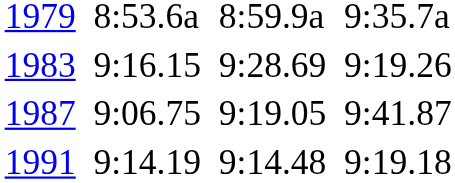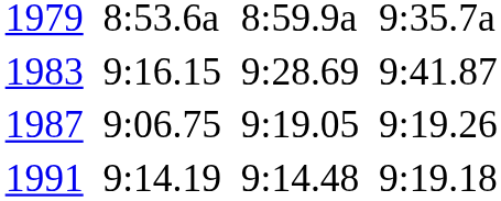1983 | column 7: 9:19.26 -> 9:41.87
1987 | column 7: 9:41.87 -> 9:19.26
